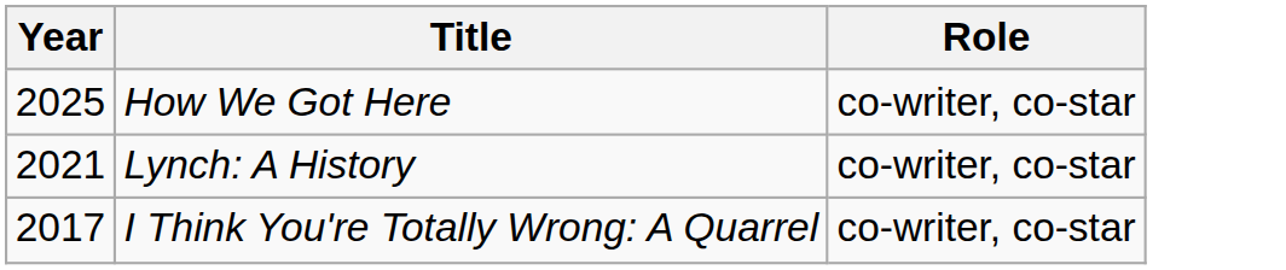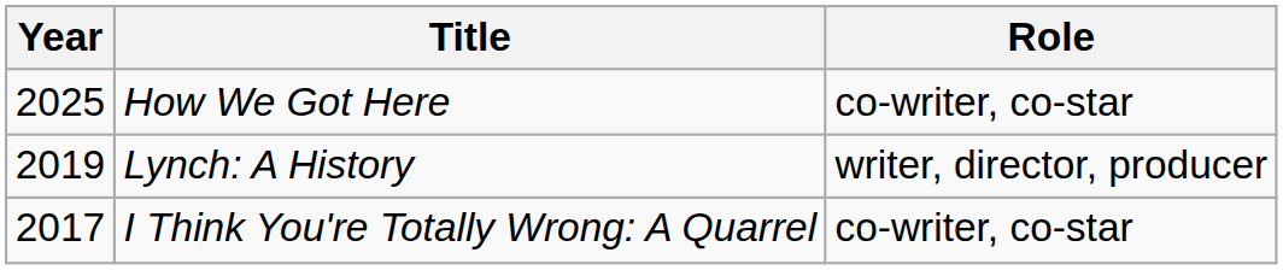Lynch: A History | Year: 2021 -> 2019
Lynch: A History | Role: co-writer, co-star -> writer, director, producer
